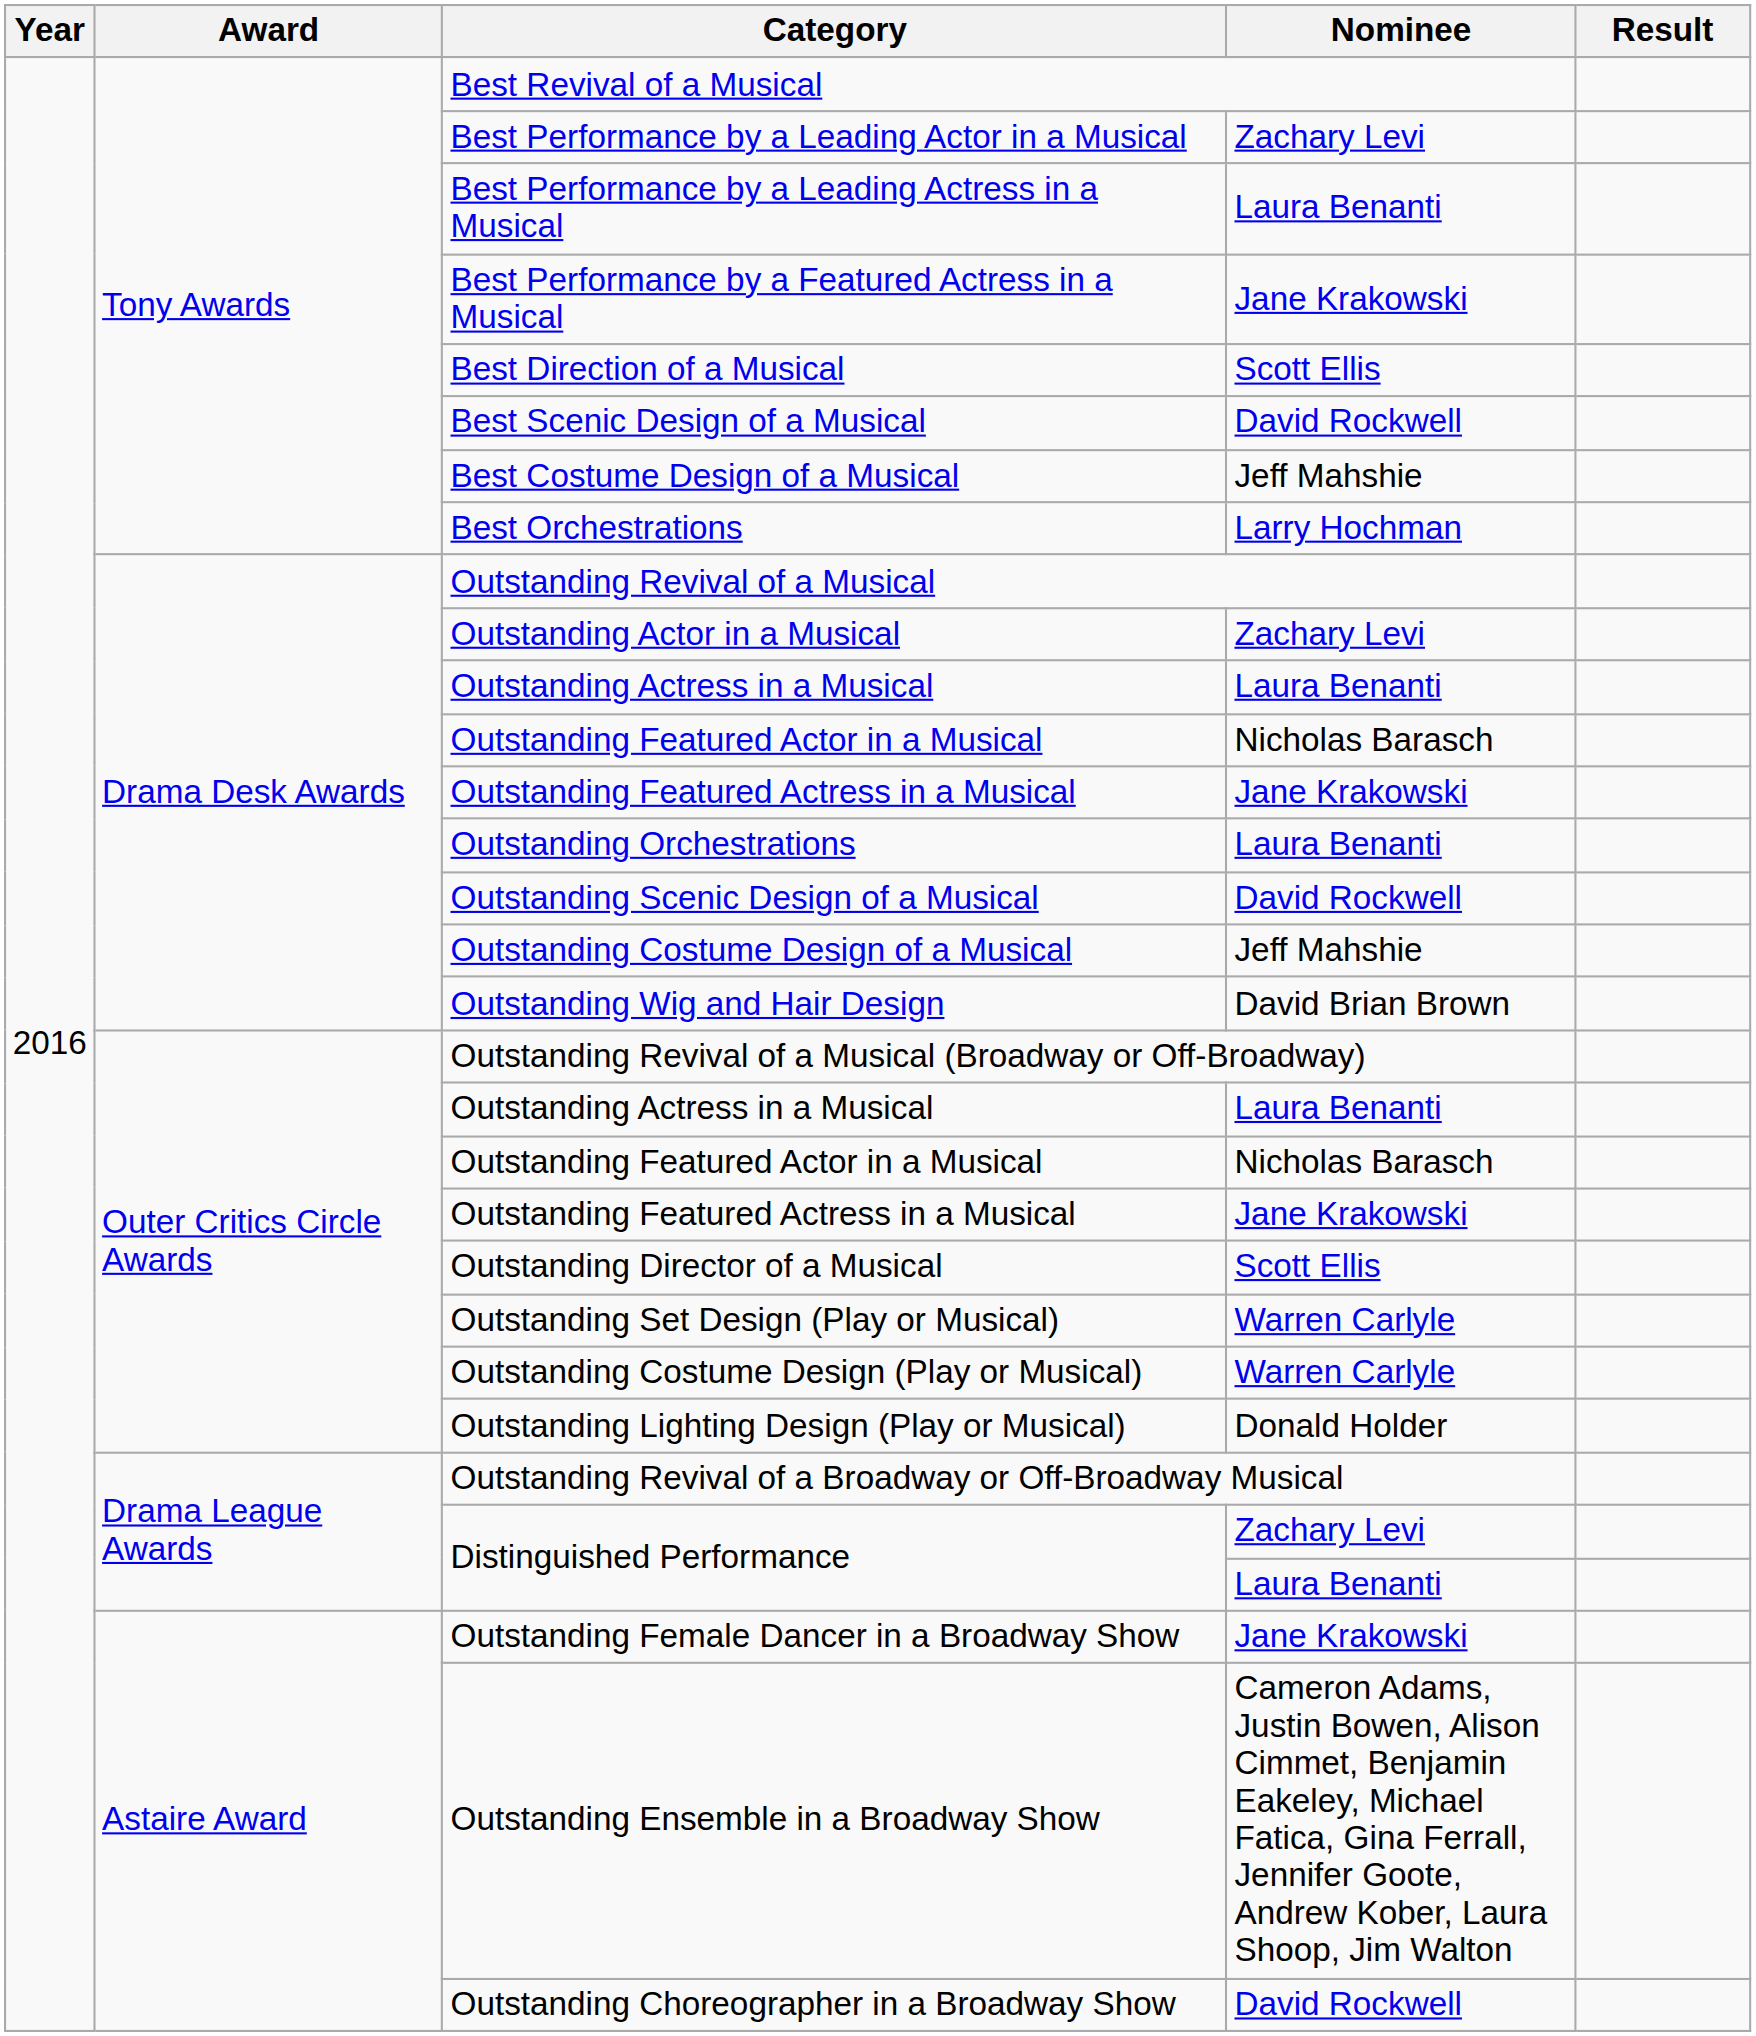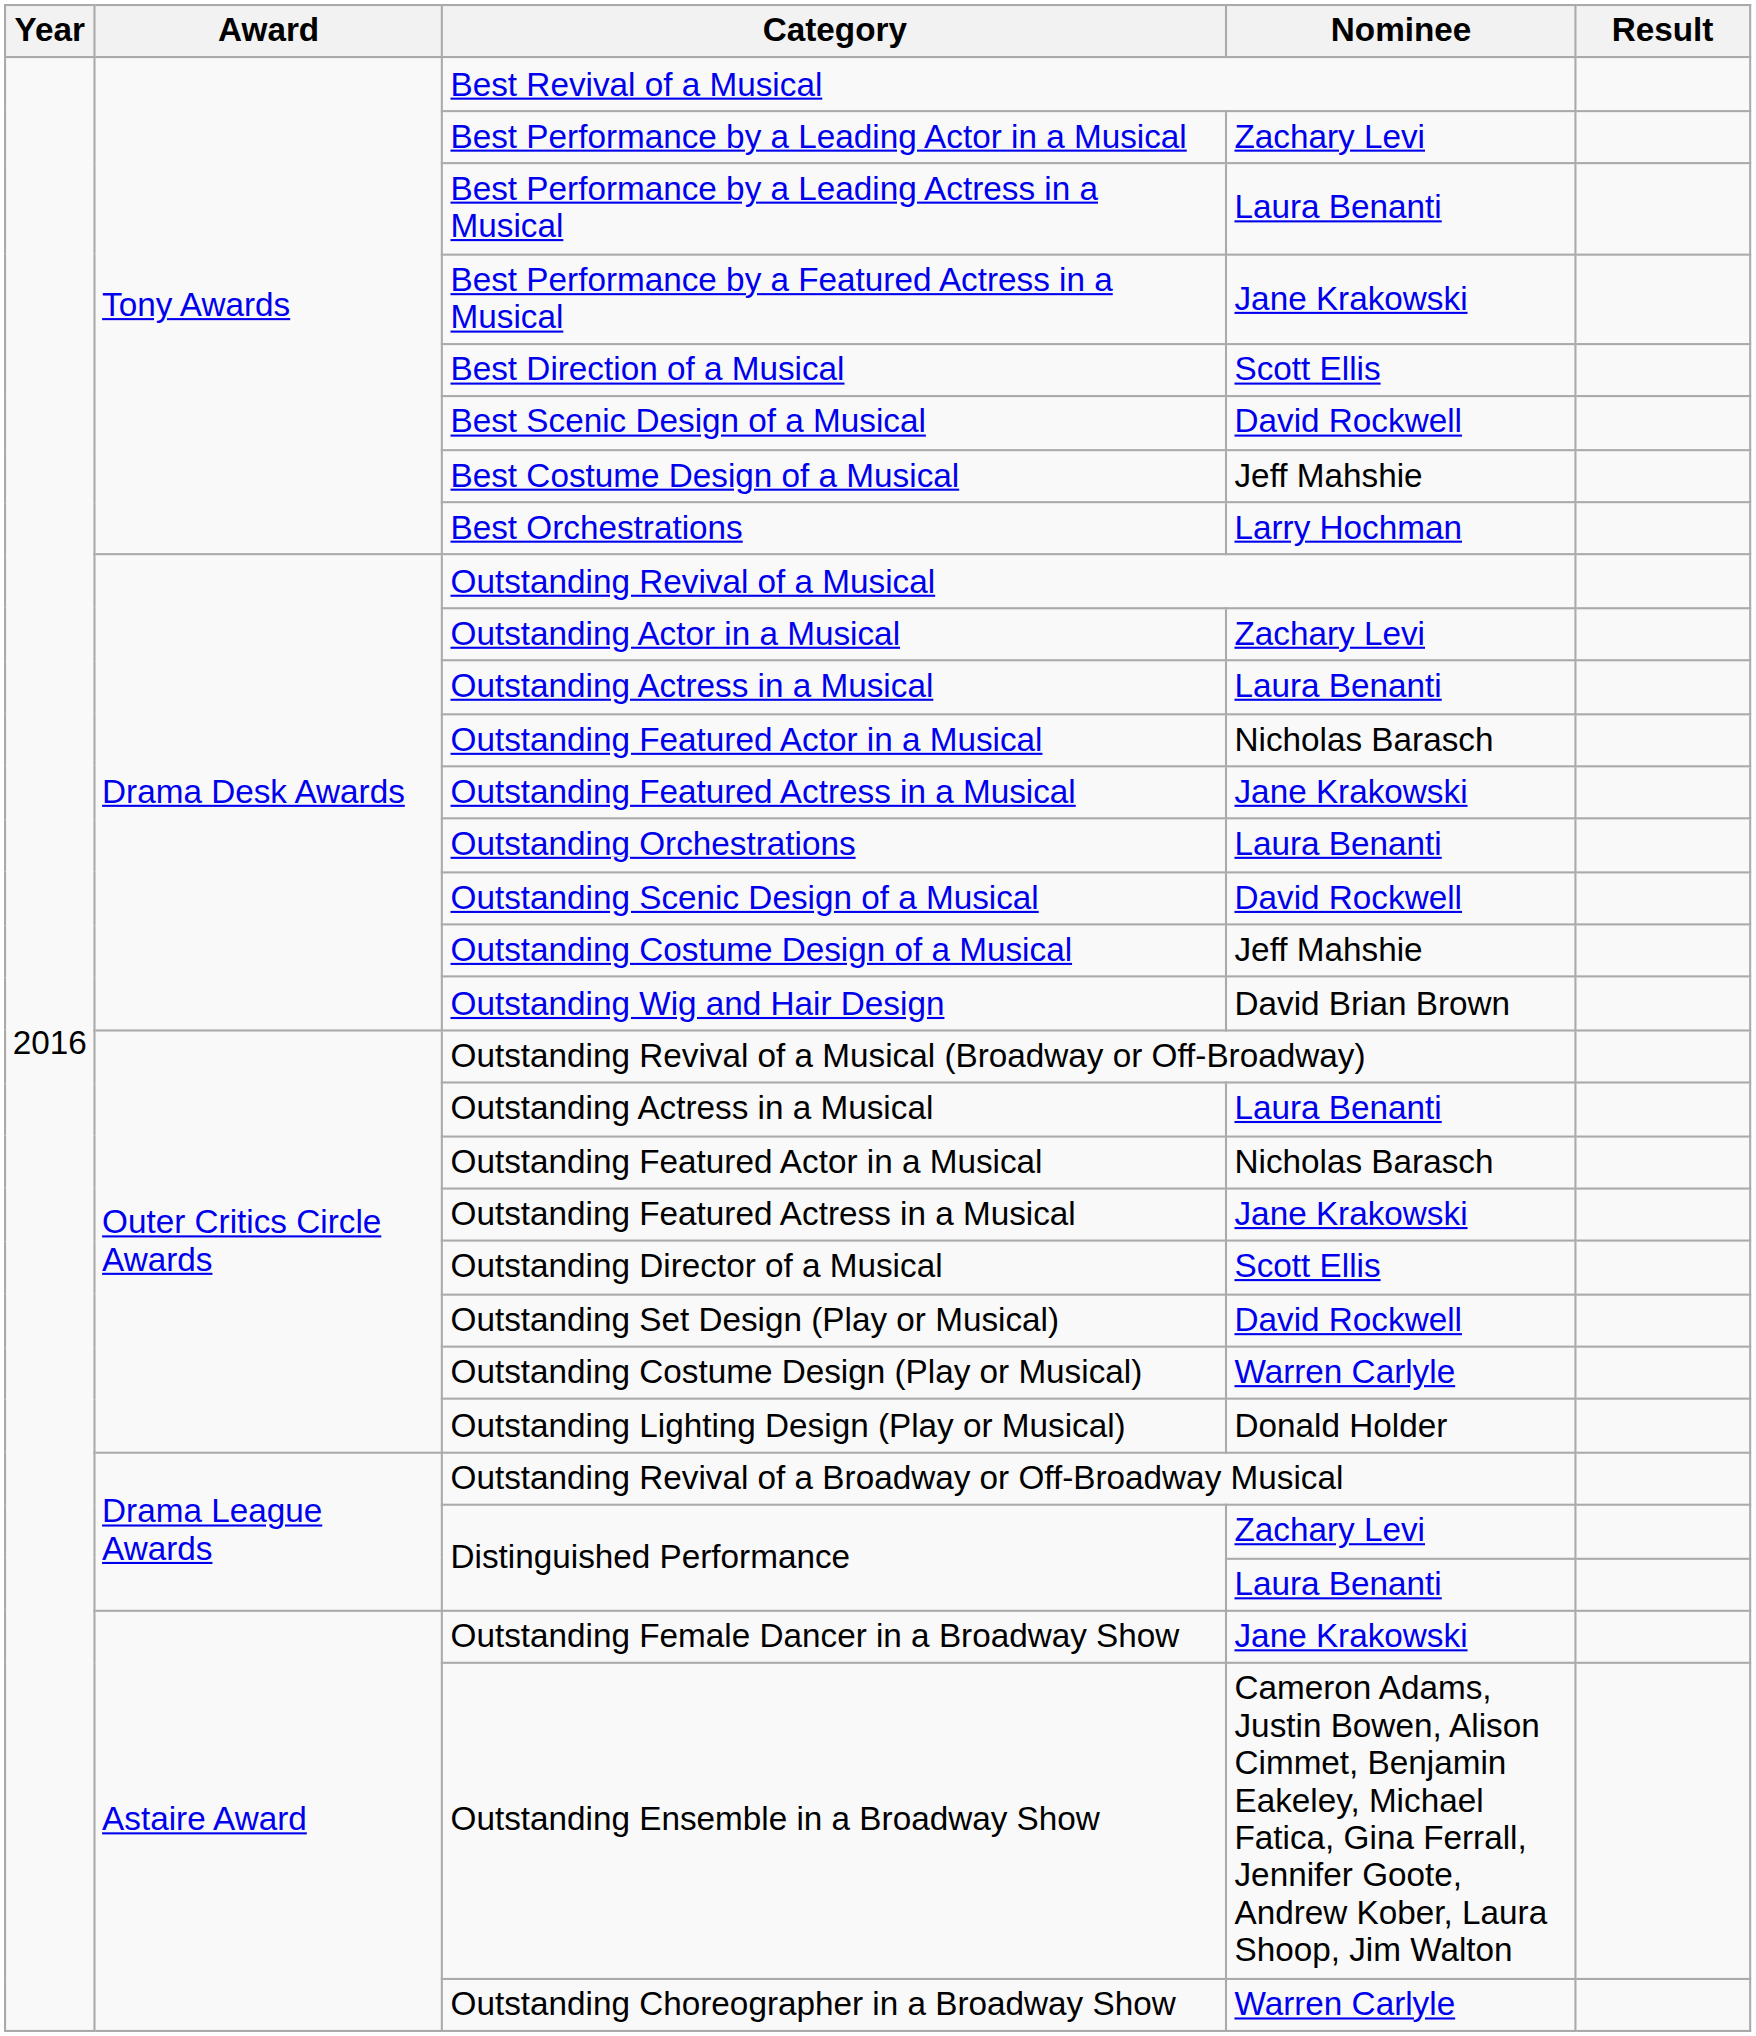Outstanding Set Design (Play or Musical) | Nominee: Warren Carlyle -> David Rockwell
Outstanding Choreographer in a Broadway Show | Nominee: David Rockwell -> Warren Carlyle
